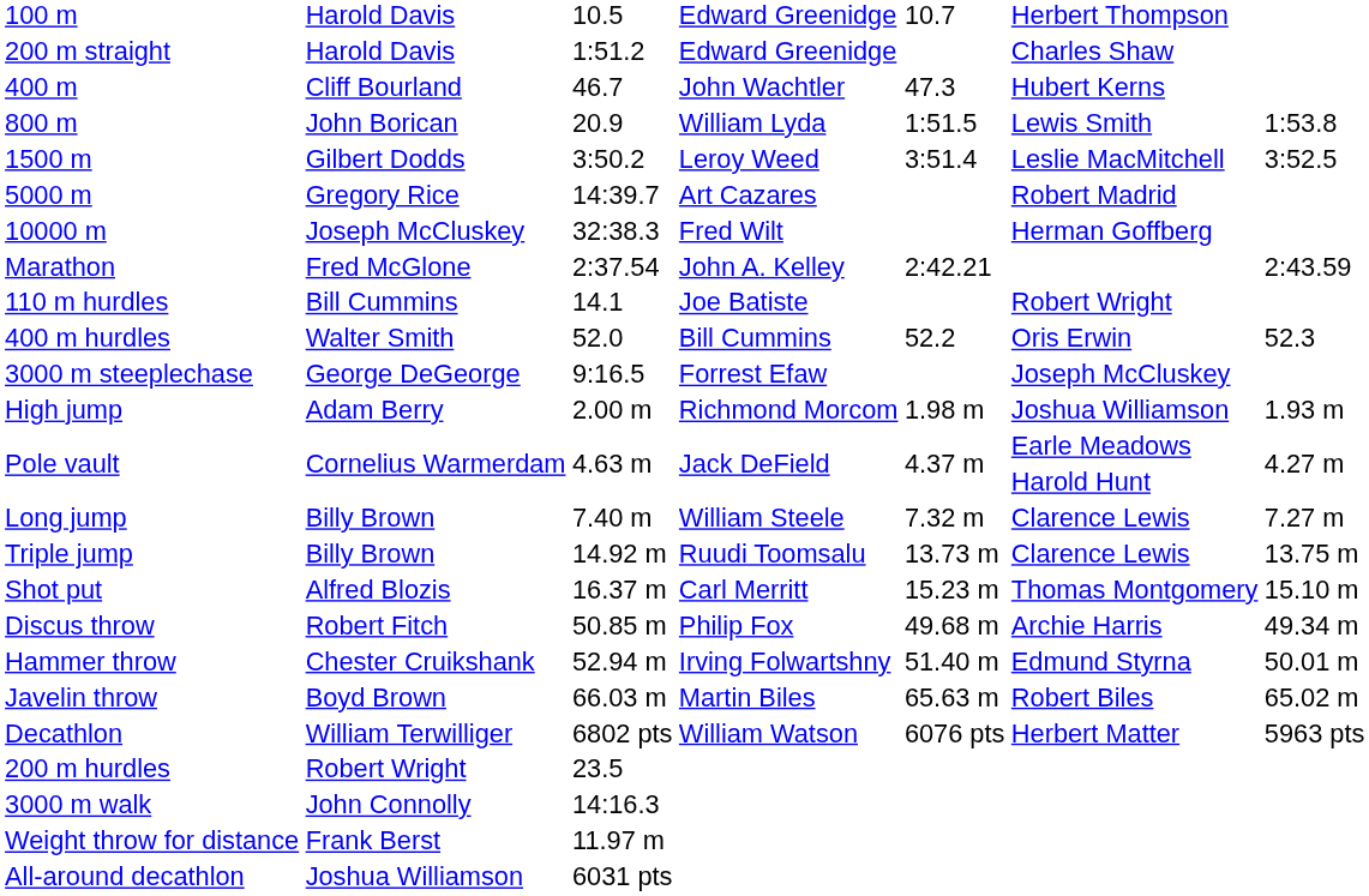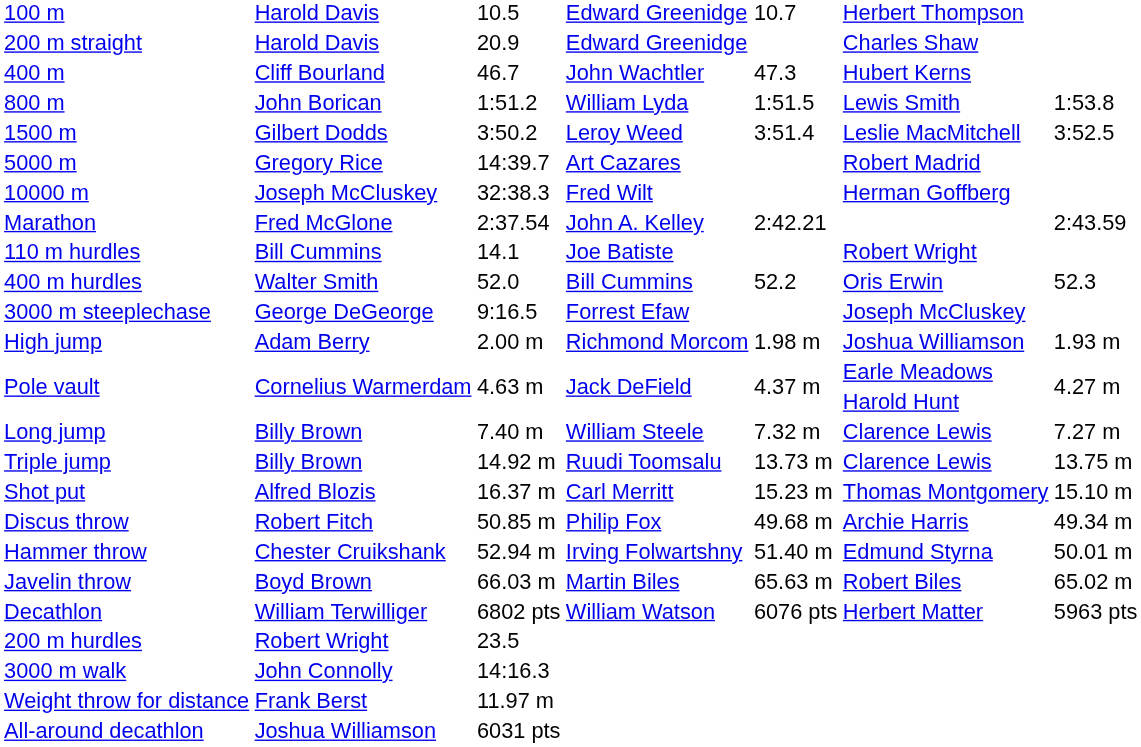200 m straight | column 3: 1:51.2 -> 20.9
800 m | column 3: 20.9 -> 1:51.2
